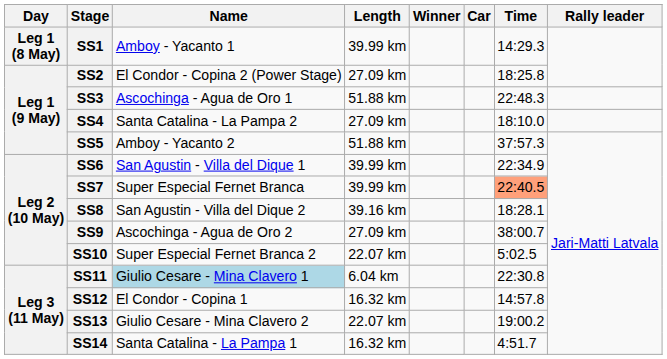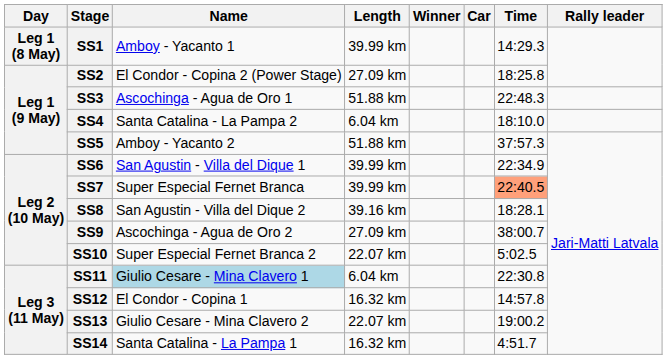SS4 | Length: 27.09 km -> 6.04 km
